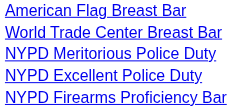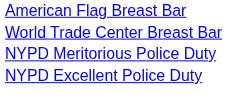- row: NYPD Firearms Proficiency Bar
